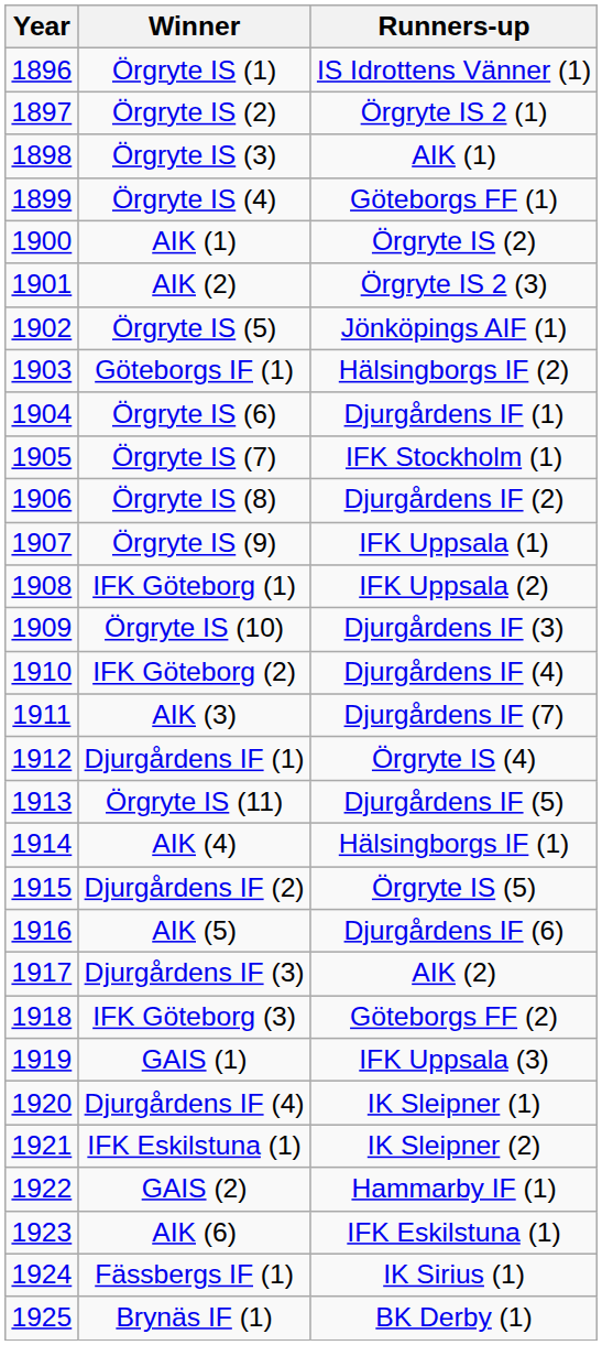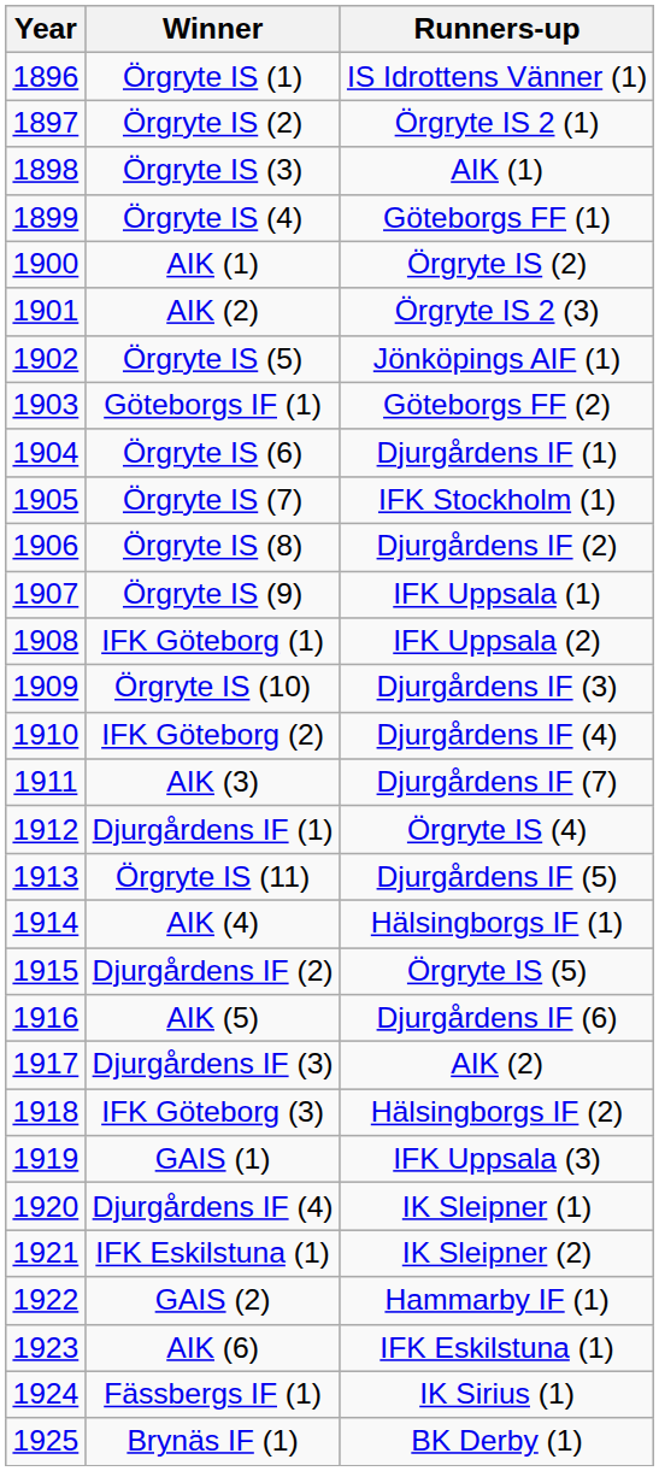Göteborgs IF (1) | Runners-up: Hälsingborgs IF (2) -> Göteborgs FF (2)
IFK Göteborg (3) | Runners-up: Göteborgs FF (2) -> Hälsingborgs IF (2)
